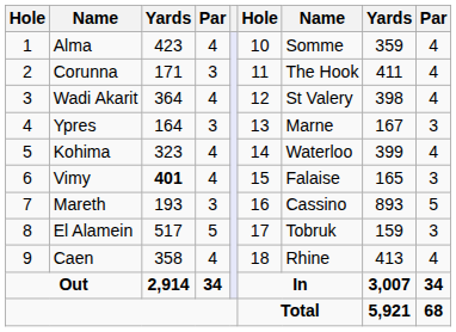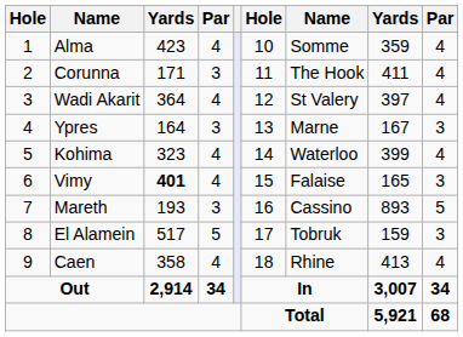Wadi Akarit | column 8: 398 -> 397
